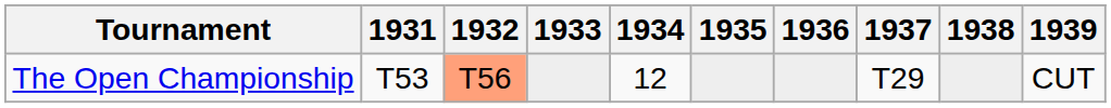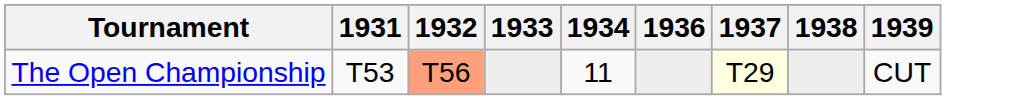- column: 1935
The Open Championship | 1934: 12 -> 11
The Open Championship | 1937: no background -> lightyellow background
